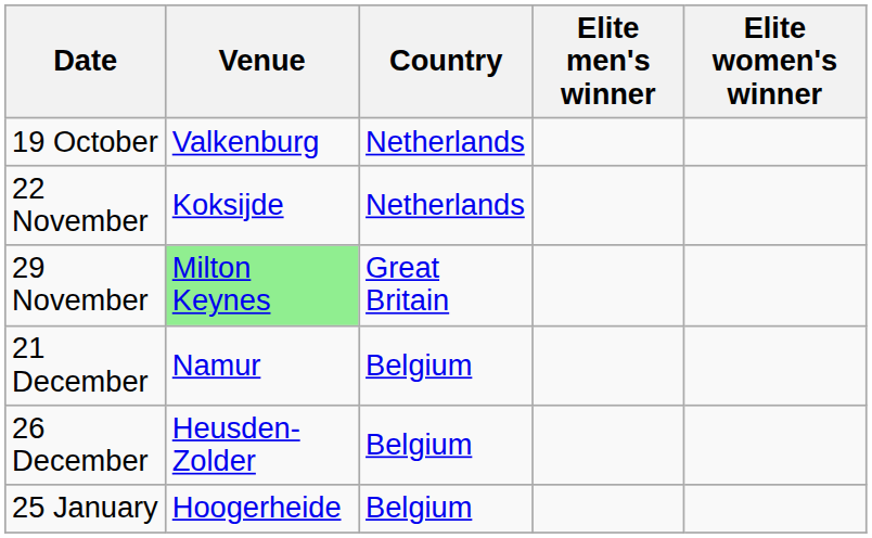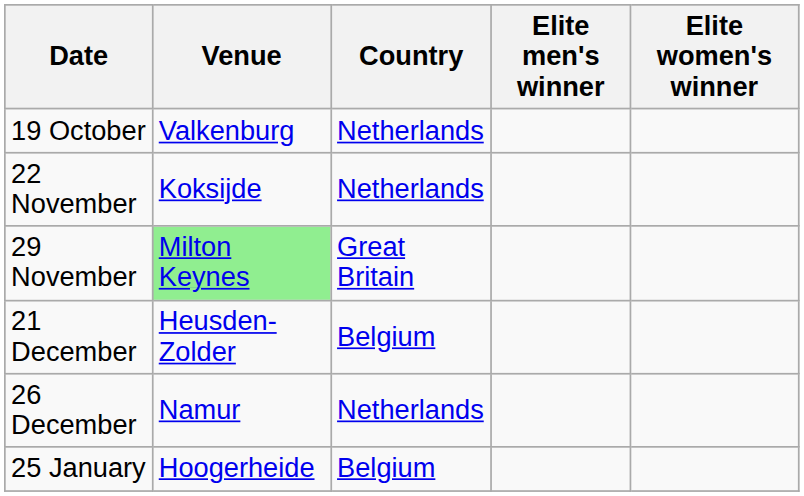21 December | Venue: Namur -> Heusden-Zolder
26 December | Venue: Heusden-Zolder -> Namur
26 December | Country: Belgium -> Netherlands
